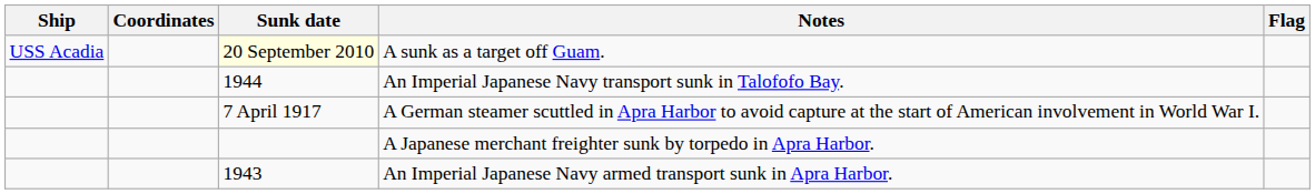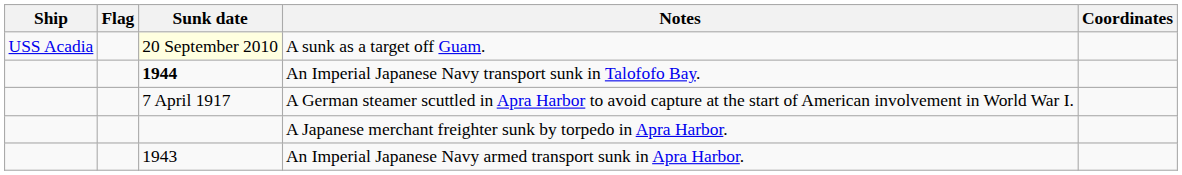columns swapped: Flag <-> Coordinates
An Imperial Japanese Navy transport sunk in Talofofo Bay. | Sunk date: normal -> bold
